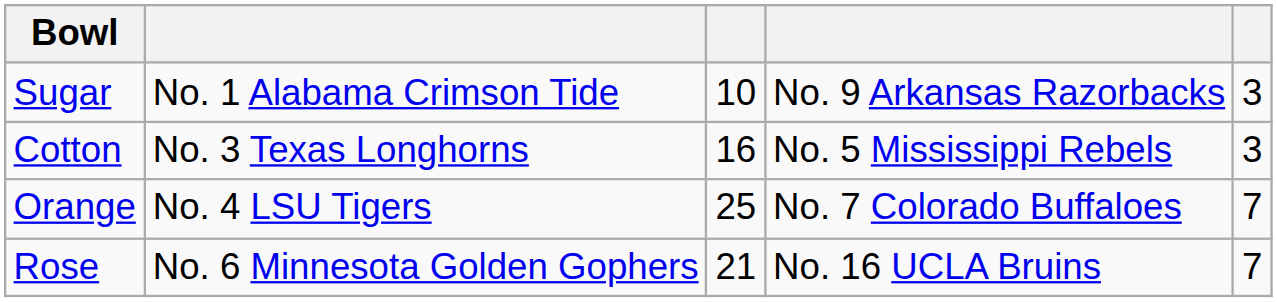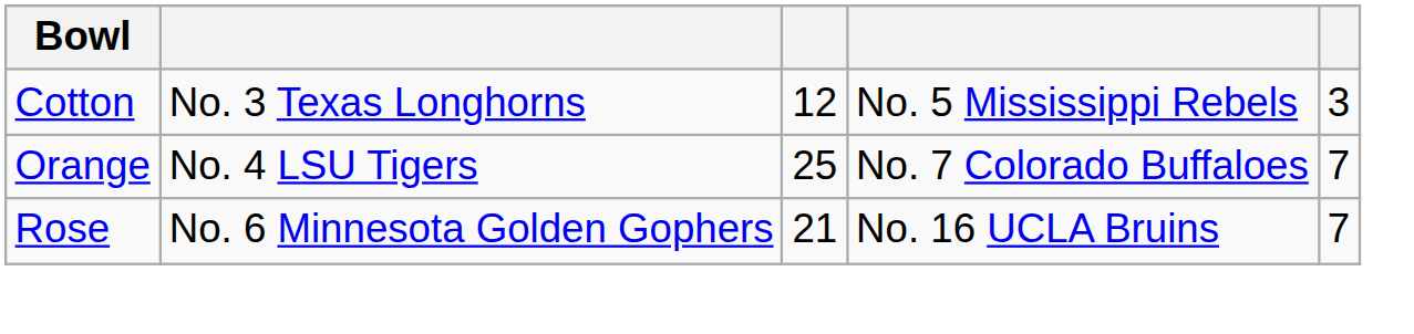- row: Sugar | No. 1 Alabama Crimson Tide | 10 | No. 9 Arkansas Razorbacks | 3
Cotton | column 3: 16 -> 12
